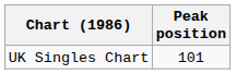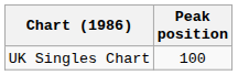UK Singles Chart | Peak position: 101 -> 100
